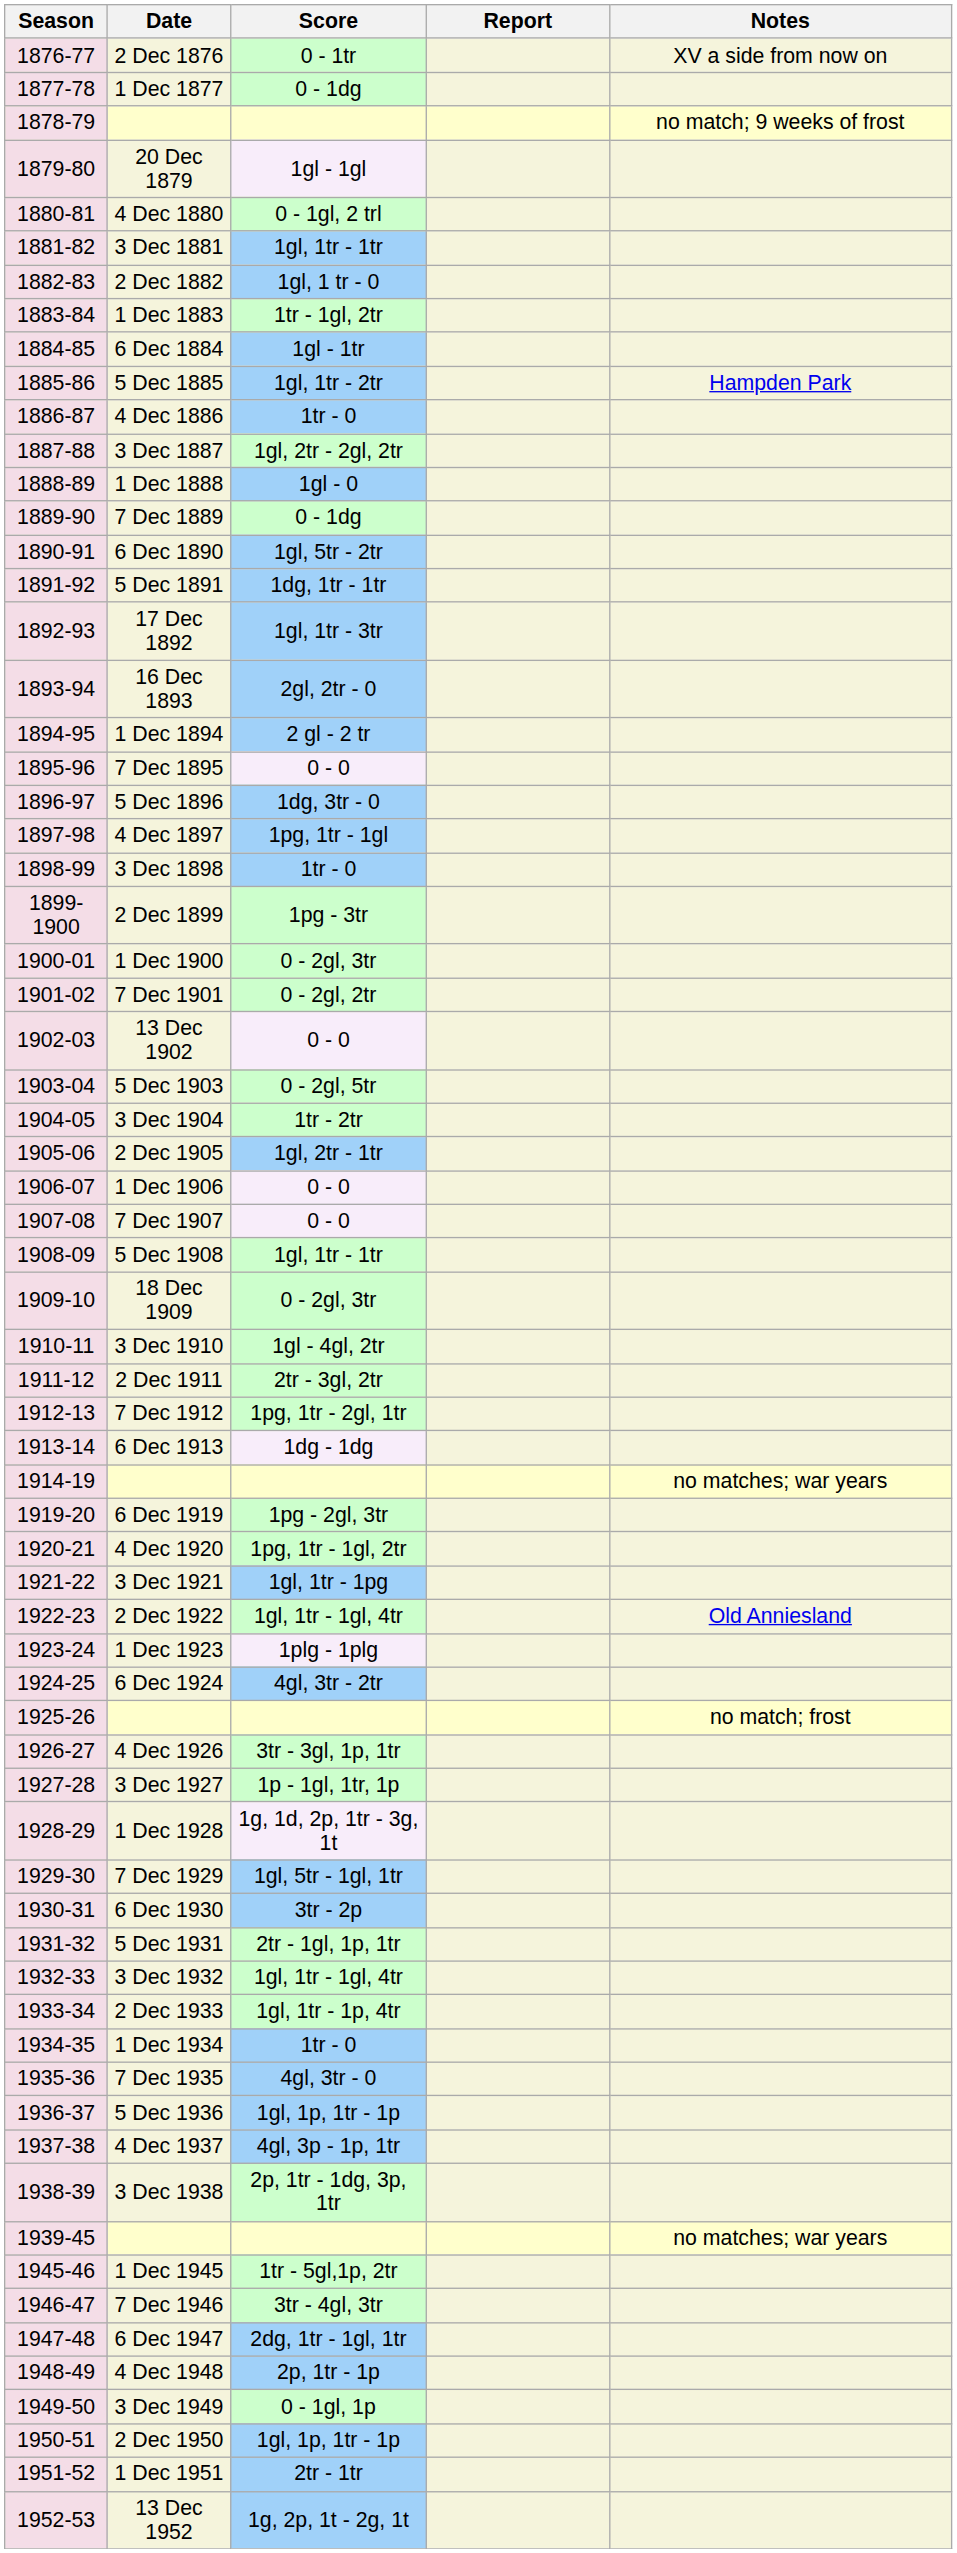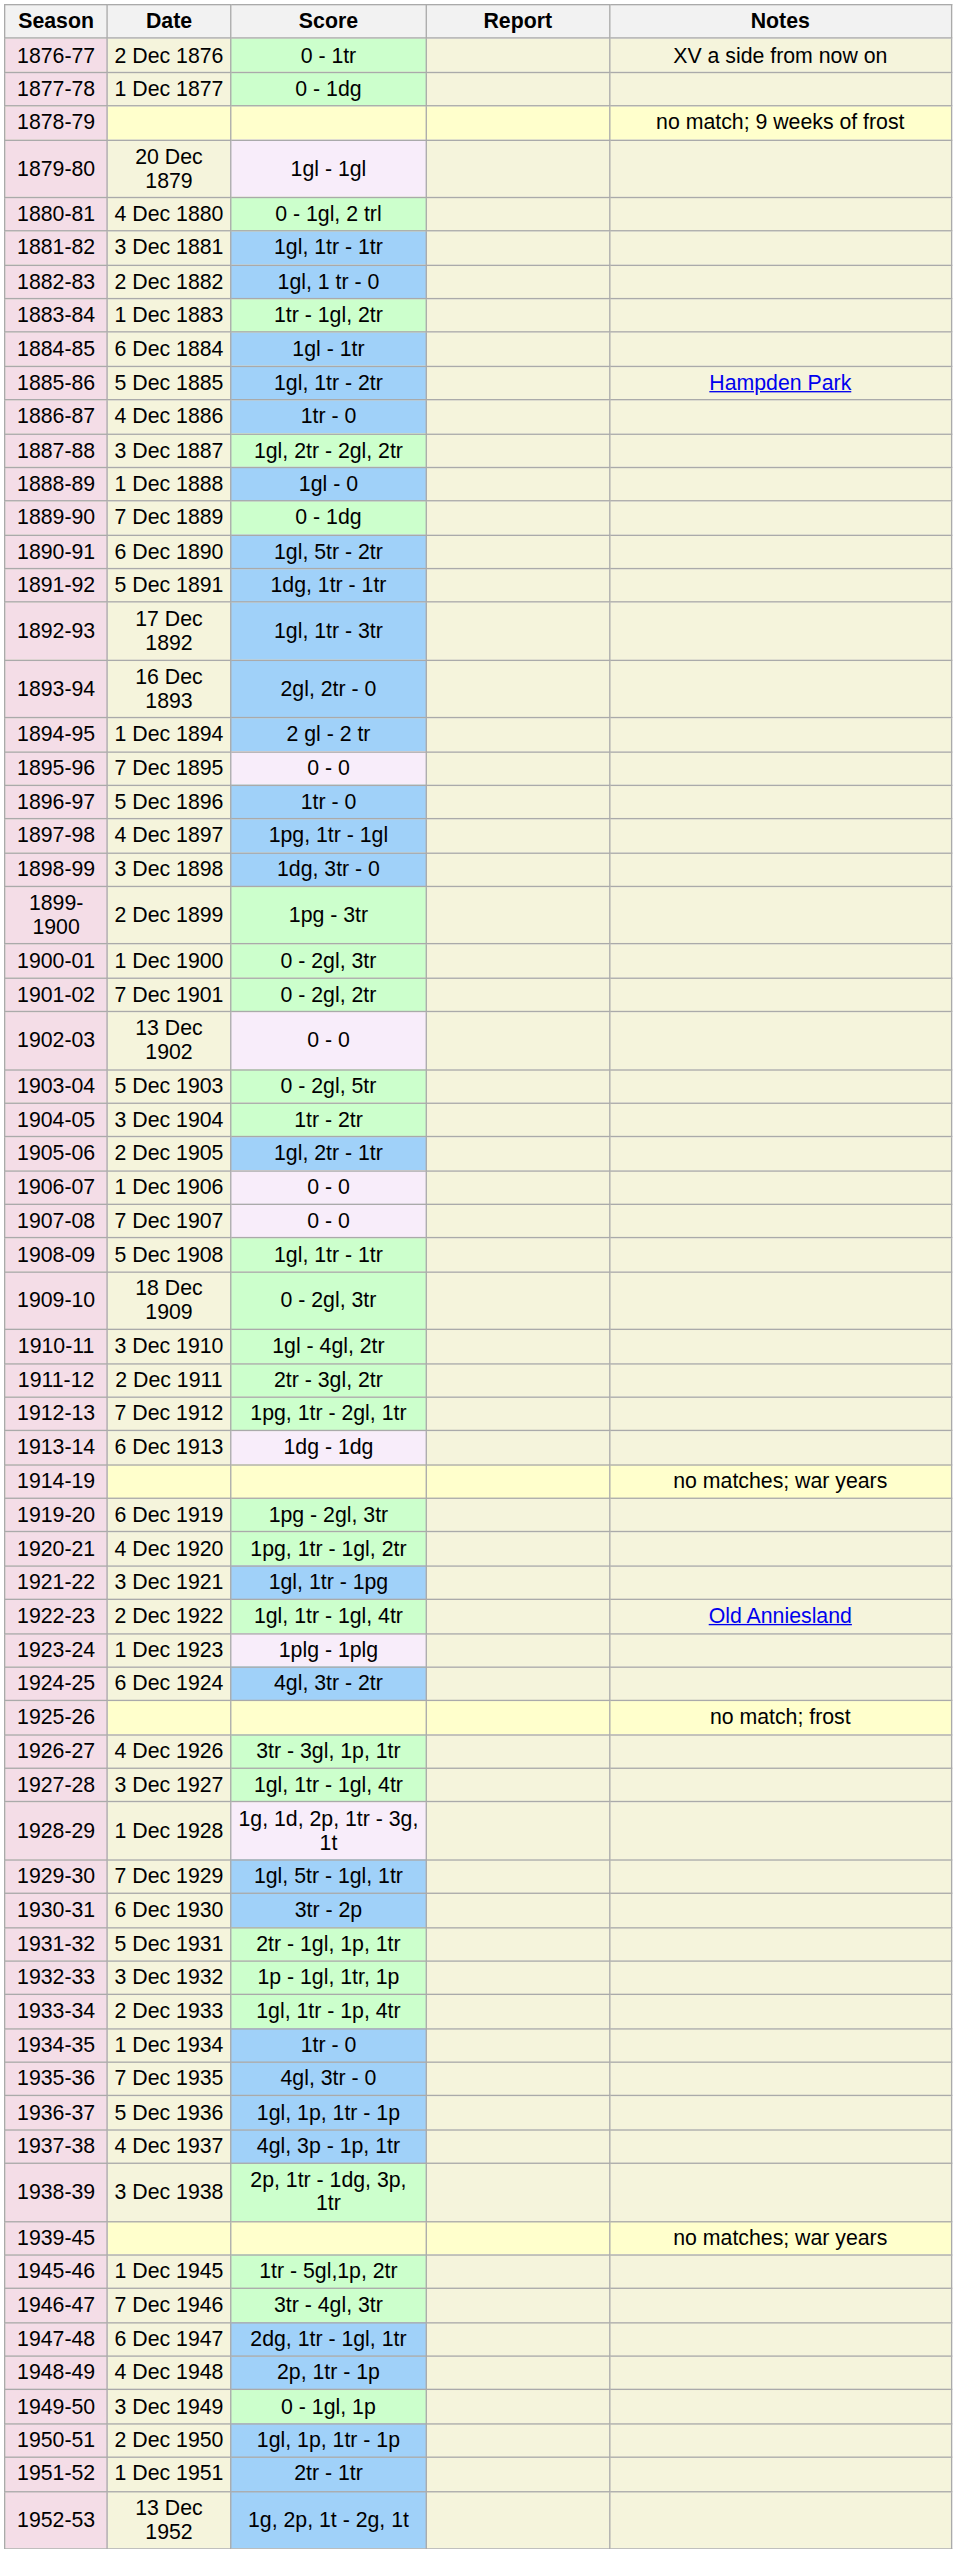5 Dec 1896 | Score: 1dg, 3tr - 0 -> 1tr - 0
3 Dec 1898 | Score: 1tr - 0 -> 1dg, 3tr - 0
3 Dec 1927 | Score: 1p - 1gl, 1tr, 1p -> 1gl, 1tr - 1gl, 4tr
3 Dec 1932 | Score: 1gl, 1tr - 1gl, 4tr -> 1p - 1gl, 1tr, 1p
